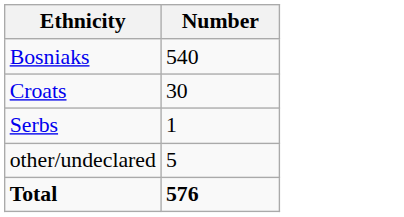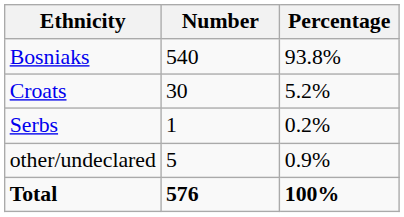+ column: Percentage | 93.8% | 5.2% | 0.2% | 0.9% | 100%
